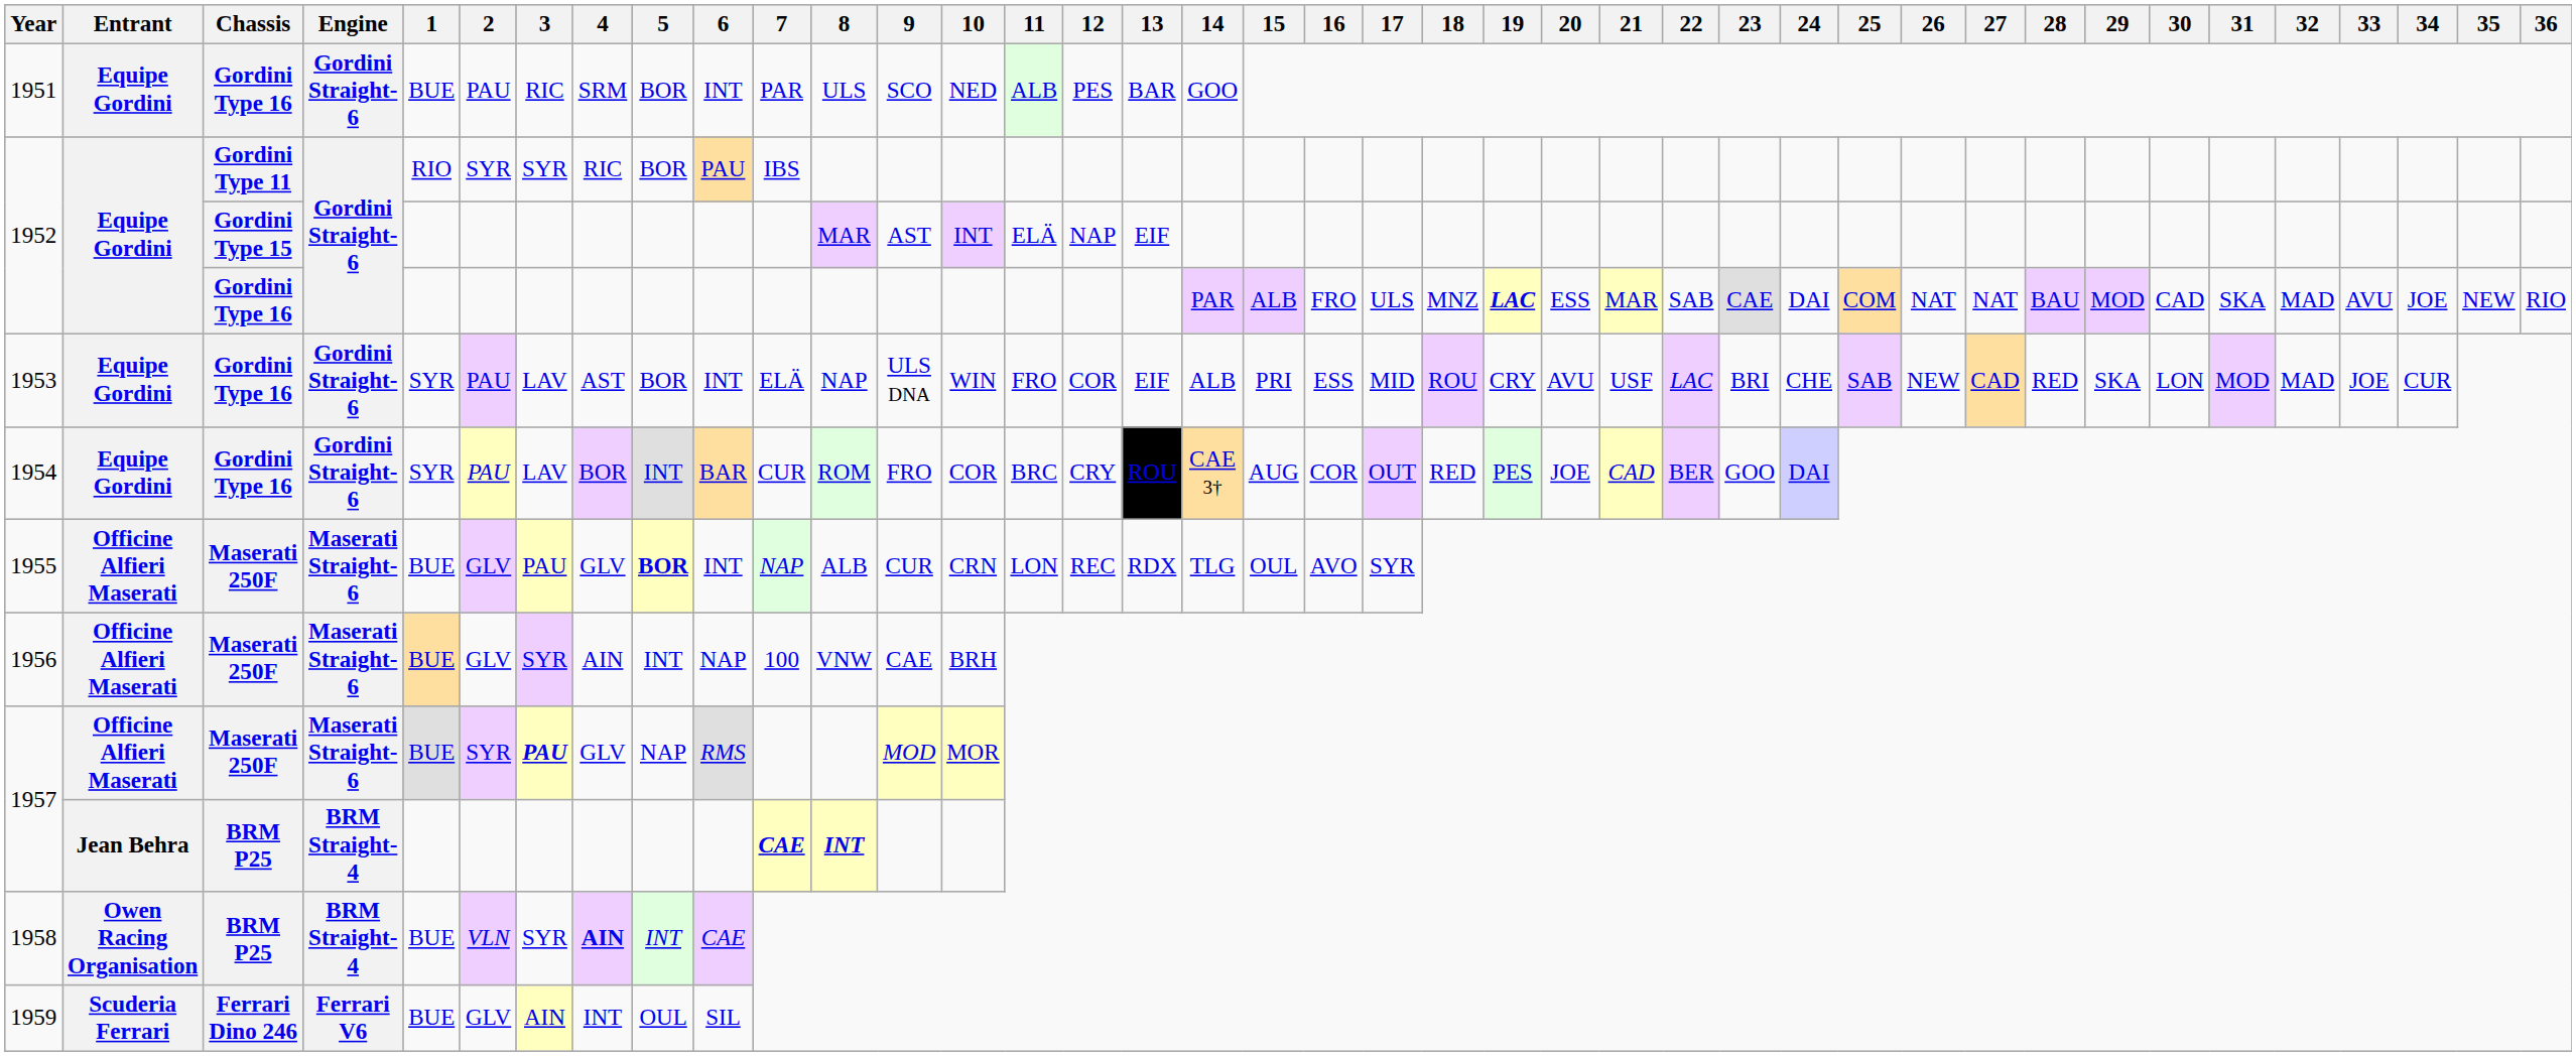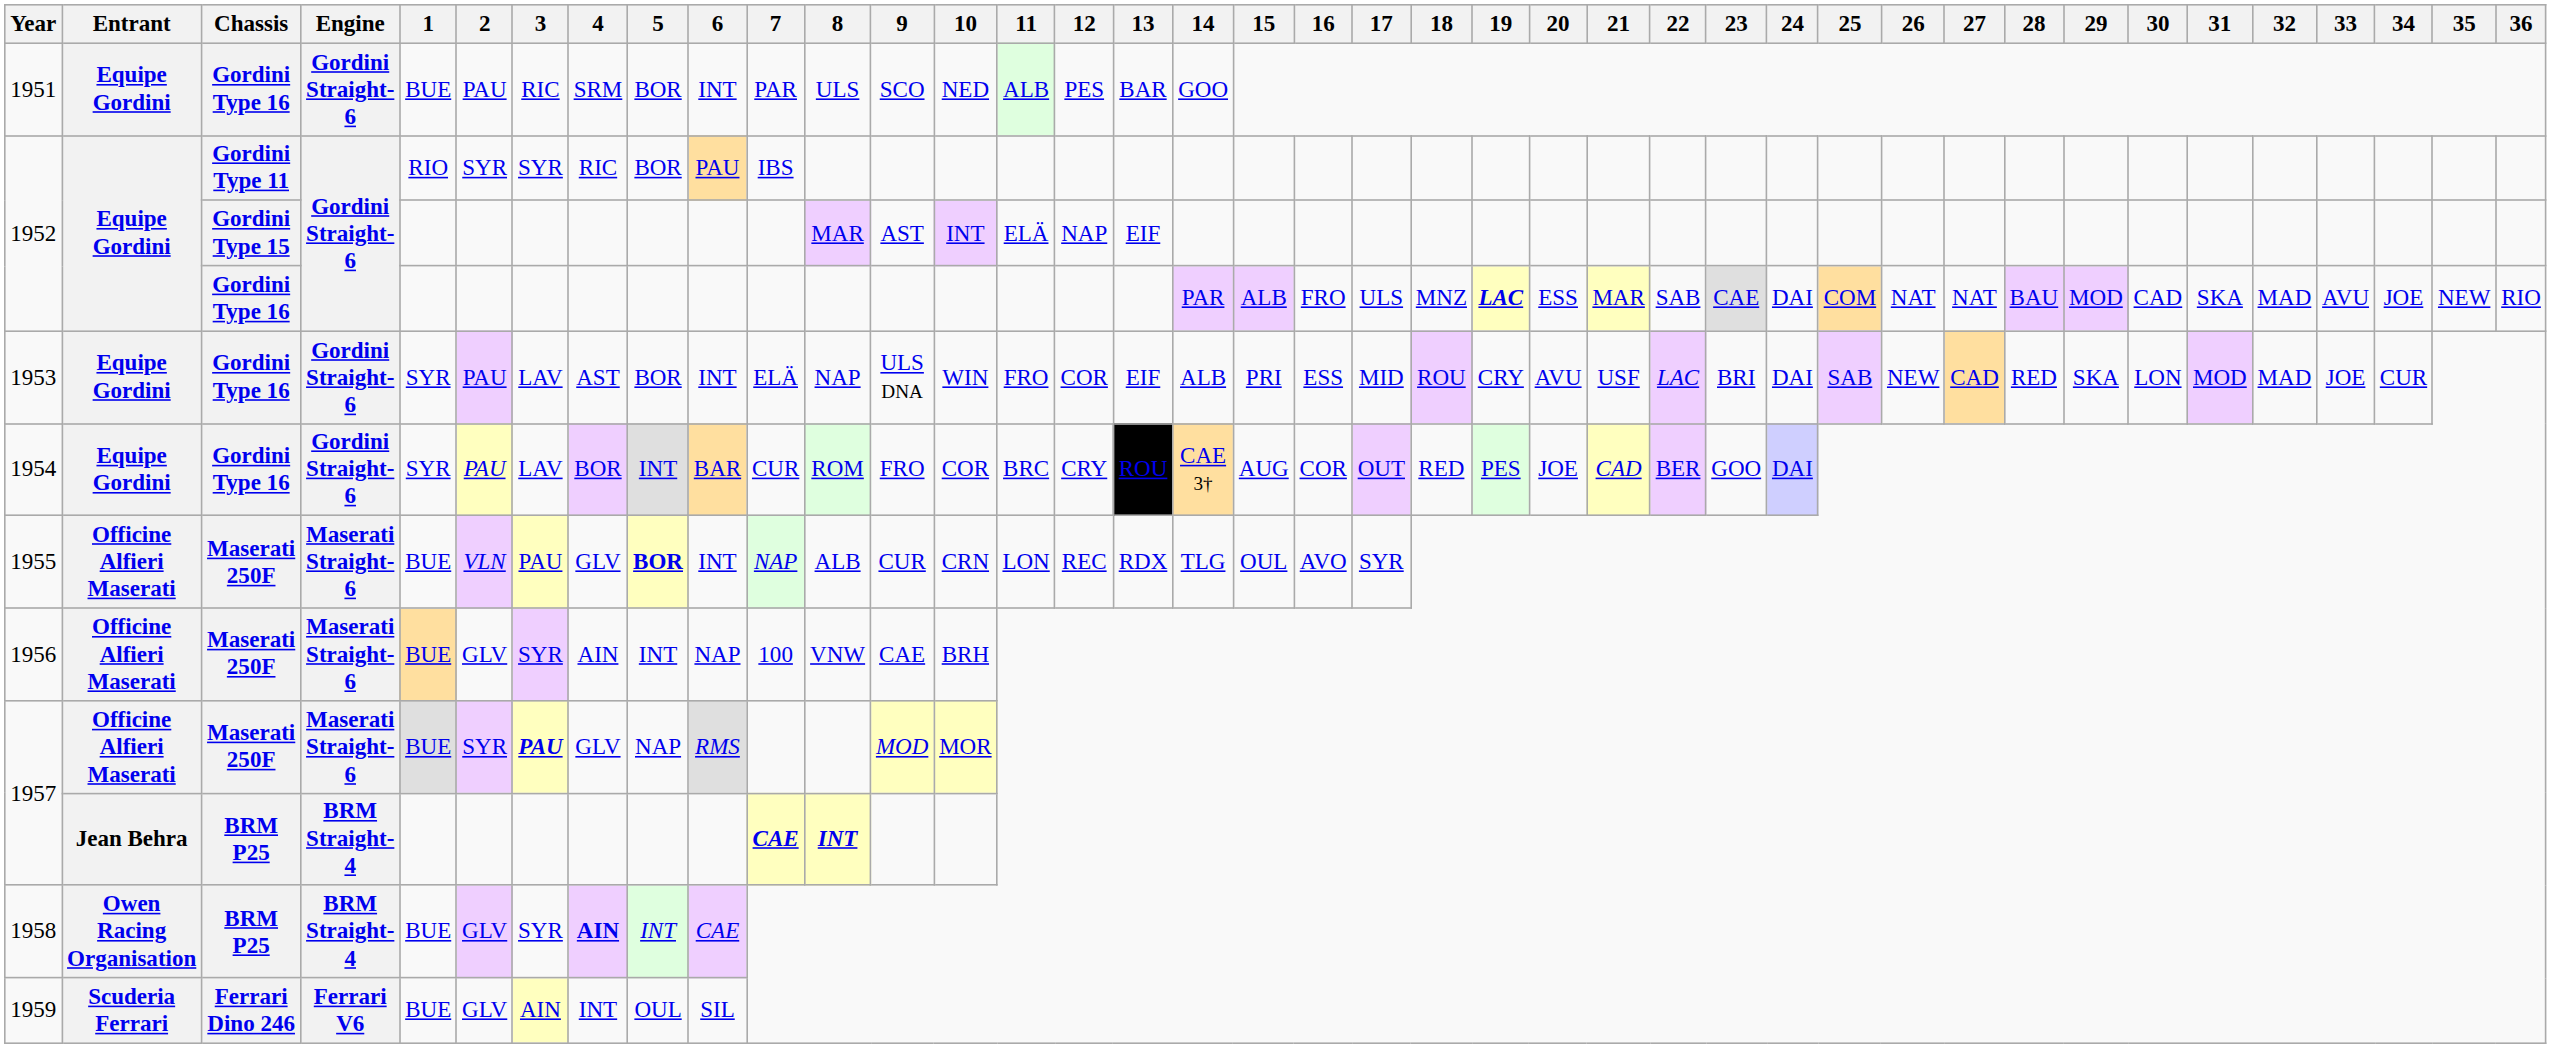1953 | 24: CHE -> DAI
1955 | 2: GLV -> VLN
1958 | 2: VLN -> GLV
